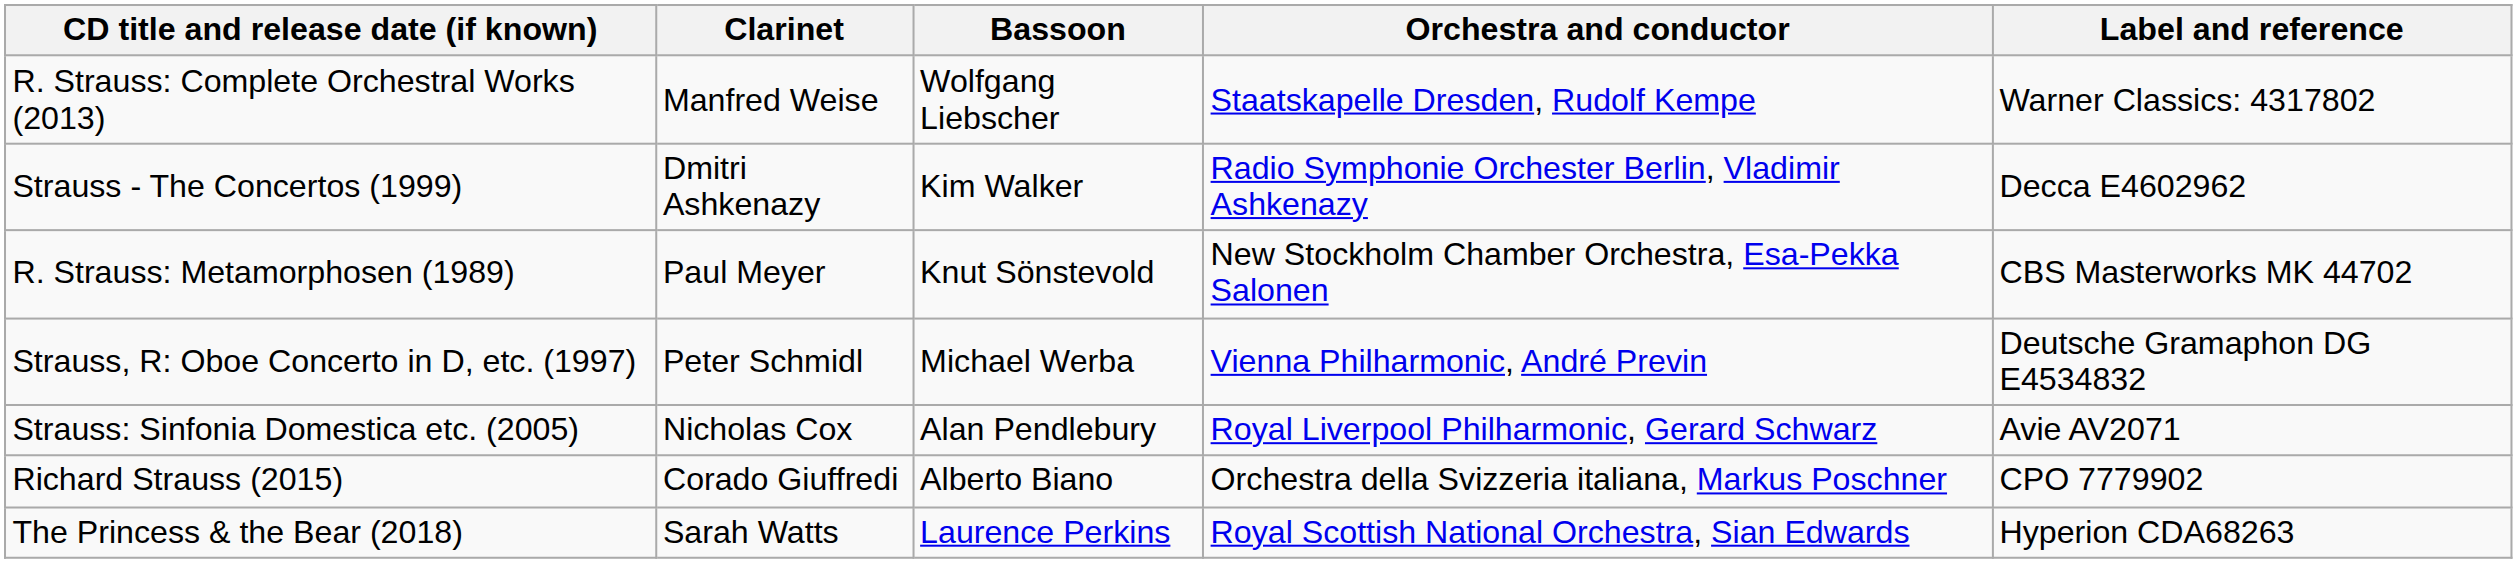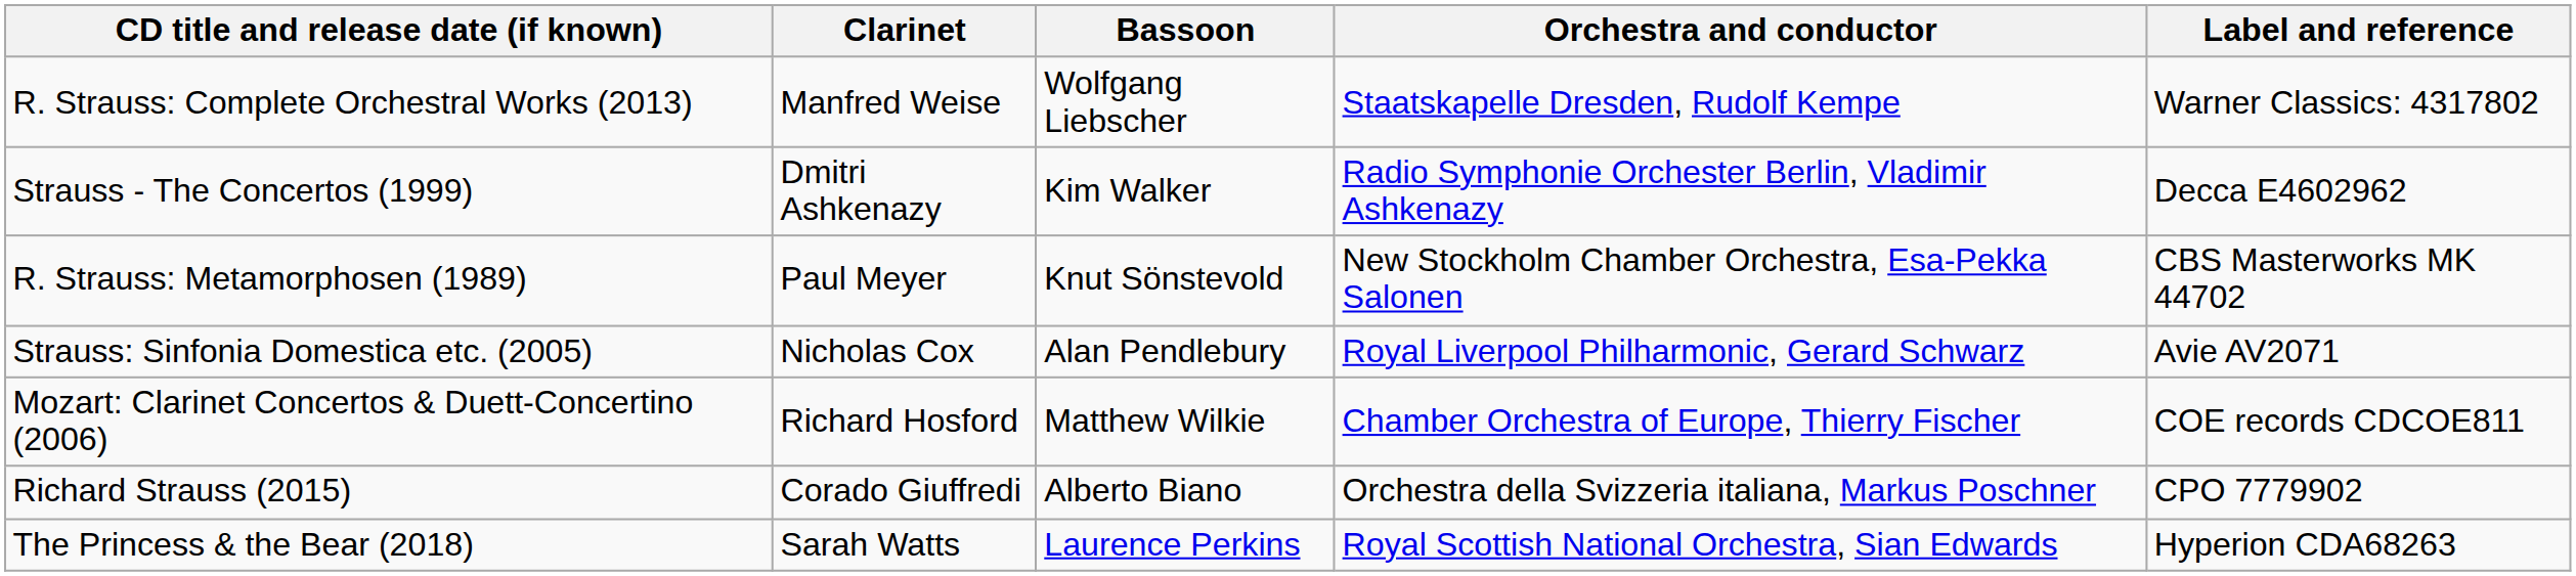- row: Strauss, R: Oboe Concerto in D, etc. (1997) | Peter Schmidl | Michael Werba | Vienna Philharmonic, André Previn | Deutsche Gramaphon DG E4534832
+ row: Mozart: Clarinet Concertos & Duett-Concertino (2006) | Richard Hosford | Matthew Wilkie | Chamber Orchestra of Europe, Thierry Fischer | COE records CDCOE811
